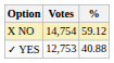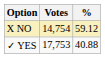✓ YES | Votes: 12,753 -> 17,753
